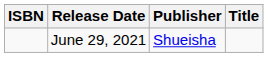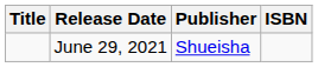columns swapped: Title <-> ISBN
